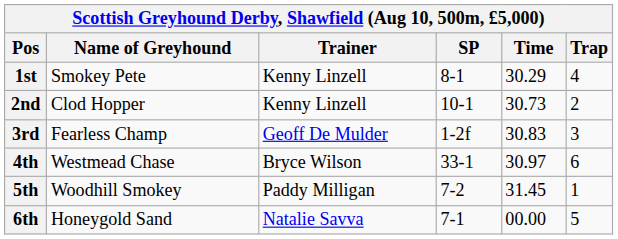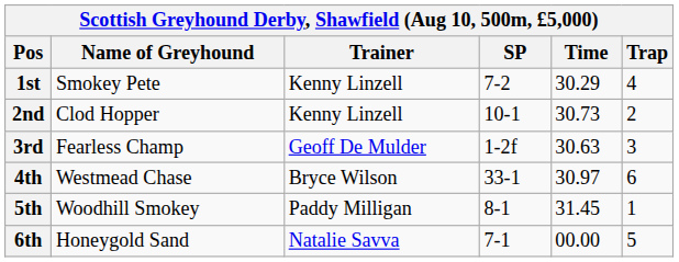1st | SP: 8-1 -> 7-2
3rd | Time: 30.83 -> 30.63
5th | SP: 7-2 -> 8-1
